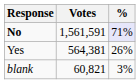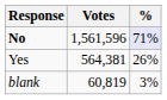No | Votes: 1,561,591 -> 1,561,596
blank | Votes: 60,821 -> 60,819
